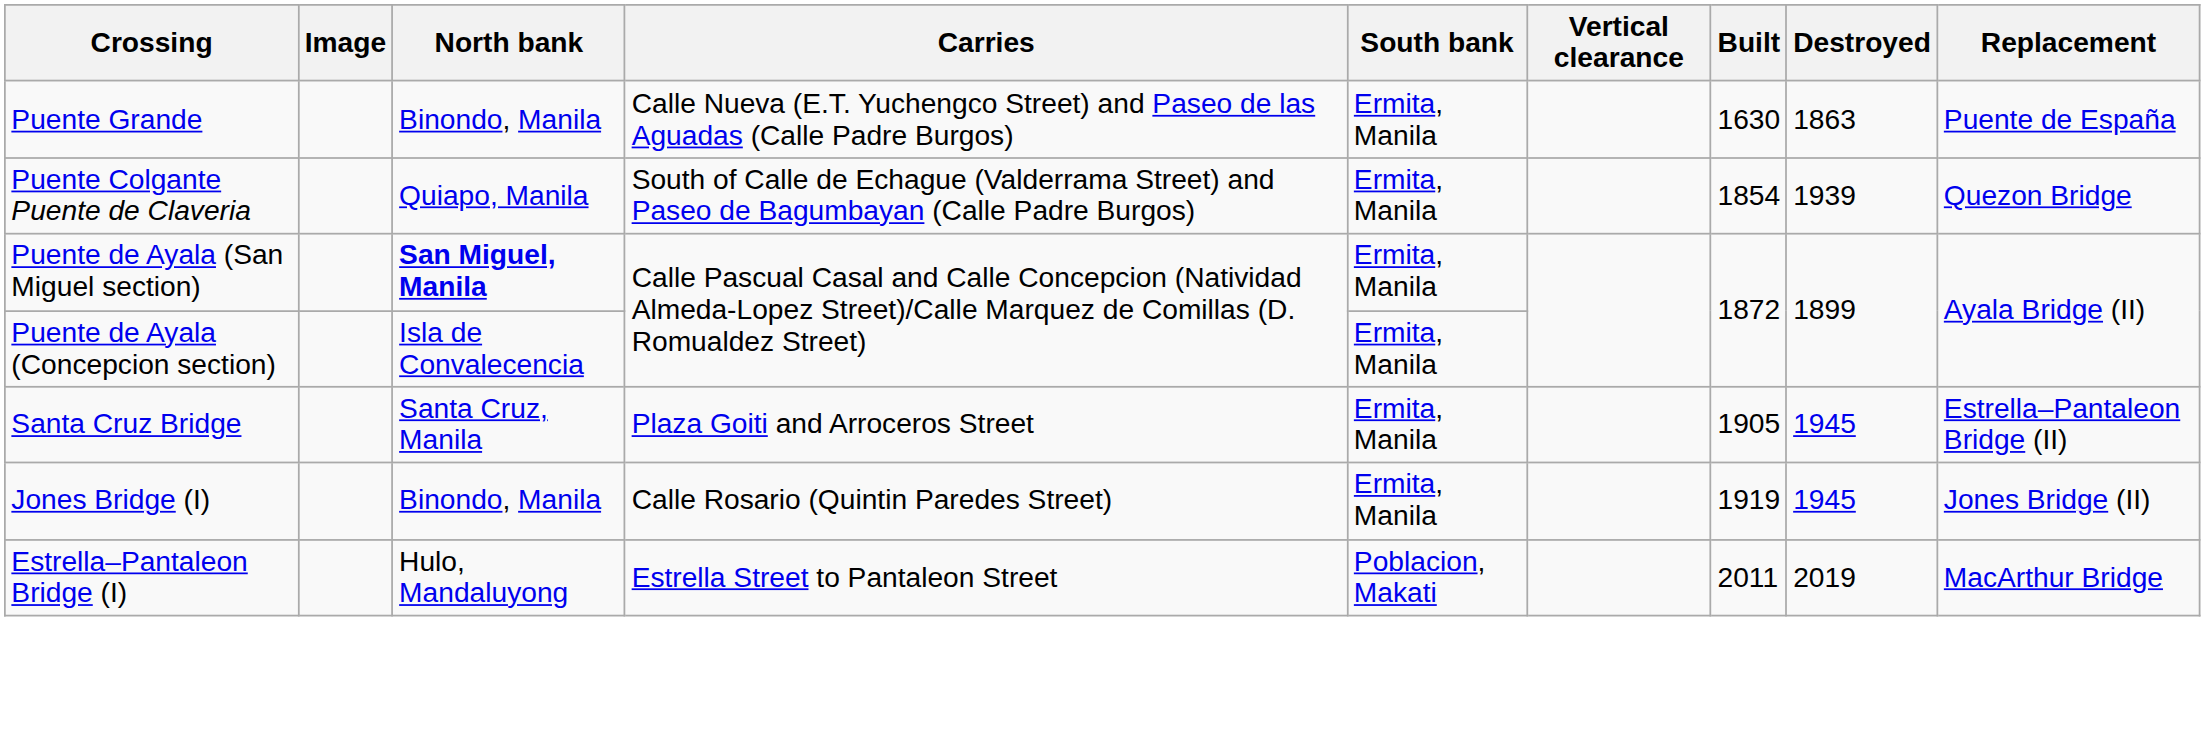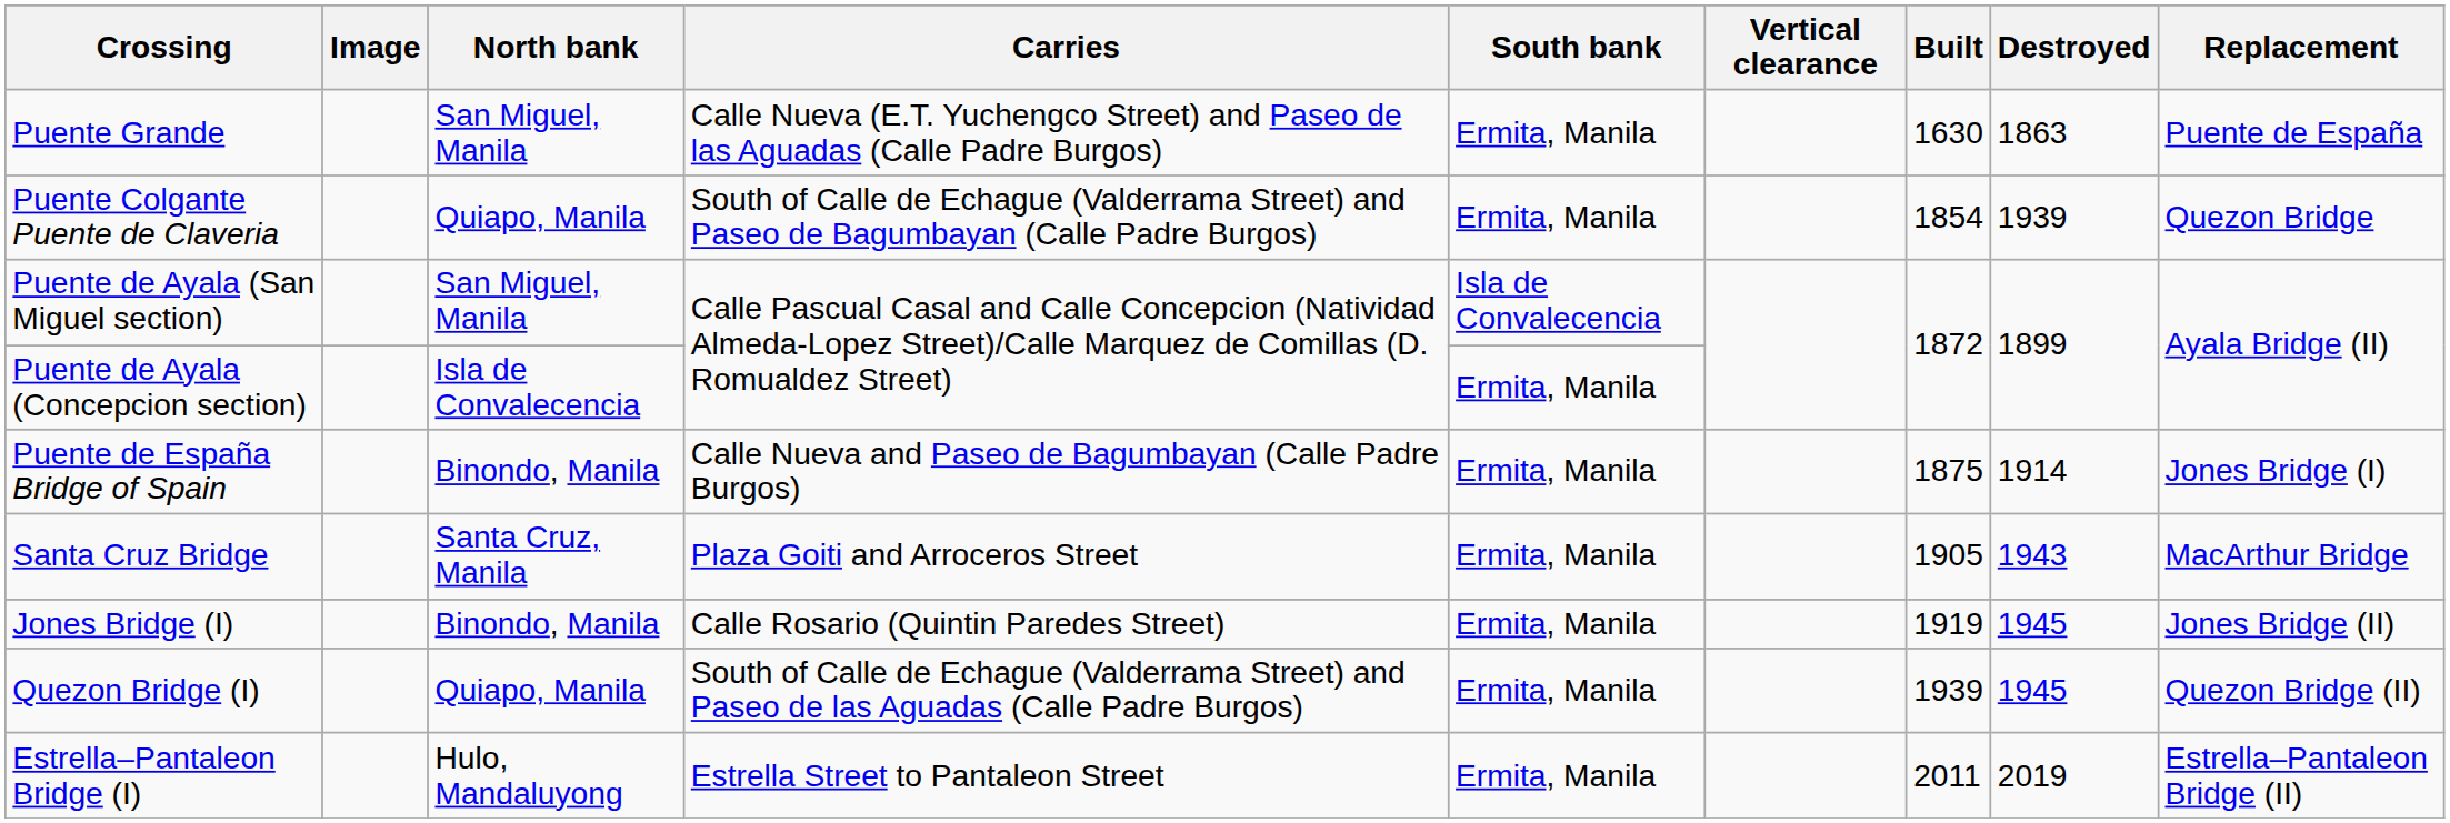Puente Grande | North bank: Binondo, Manila -> San Miguel, Manila
Puente de Ayala (San Miguel section) | North bank: bold -> normal
Puente de Ayala (San Miguel section) | South bank: Ermita, Manila -> Isla de Convalecencia
+ row: Puente de España Bridge of Spain | Binondo, Manila | Calle Nueva and Paseo de Bagumbayan (Calle Padre Burgos) | Ermita, Manila | 1875 | 1914 | Jones Bridge (I)
Santa Cruz Bridge | Destroyed: 1945 -> 1943
Santa Cruz Bridge | Replacement: Estrella–Pantaleon Bridge (II) -> MacArthur Bridge
+ row: Quezon Bridge (I) | Quiapo, Manila | South of Calle de Echague (Valderrama Street) and Paseo de las Aguadas (Calle Padre Burgos) | Ermita, Manila | 1939 | 1945 | Quezon Bridge (II)
Estrella–Pantaleon Bridge (I) | South bank: Poblacion, Makati -> Ermita, Manila
Estrella–Pantaleon Bridge (I) | Replacement: MacArthur Bridge -> Estrella–Pantaleon Bridge (II)
